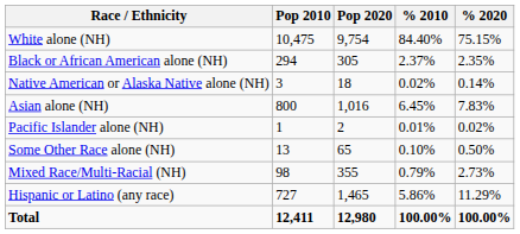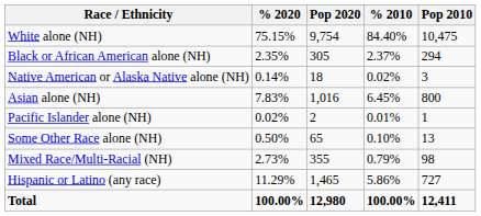columns swapped: Pop 2010 <-> % 2020
